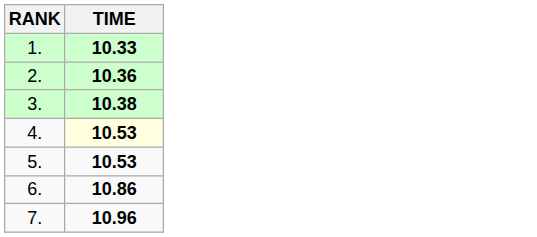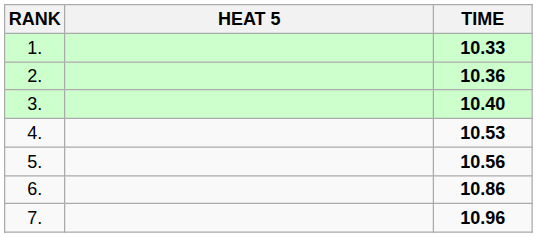+ column: HEAT 5
3. | TIME: 10.38 -> 10.40
4. | TIME: lightyellow background -> no background
5. | TIME: 10.53 -> 10.56
